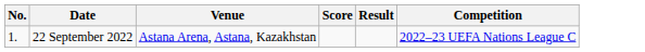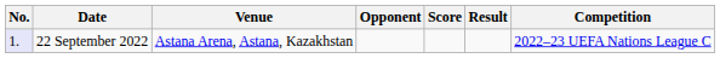+ column: Opponent
22 September 2022 | No.: no background -> lavender background
